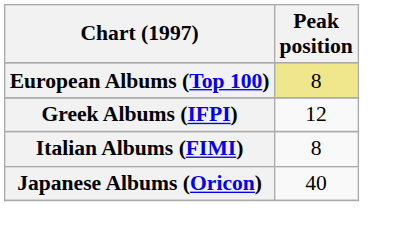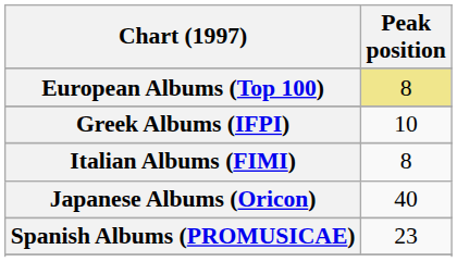Greek Albums (IFPI) | Peak position: 12 -> 10
+ row: Spanish Albums (PROMUSICAE) | 23
